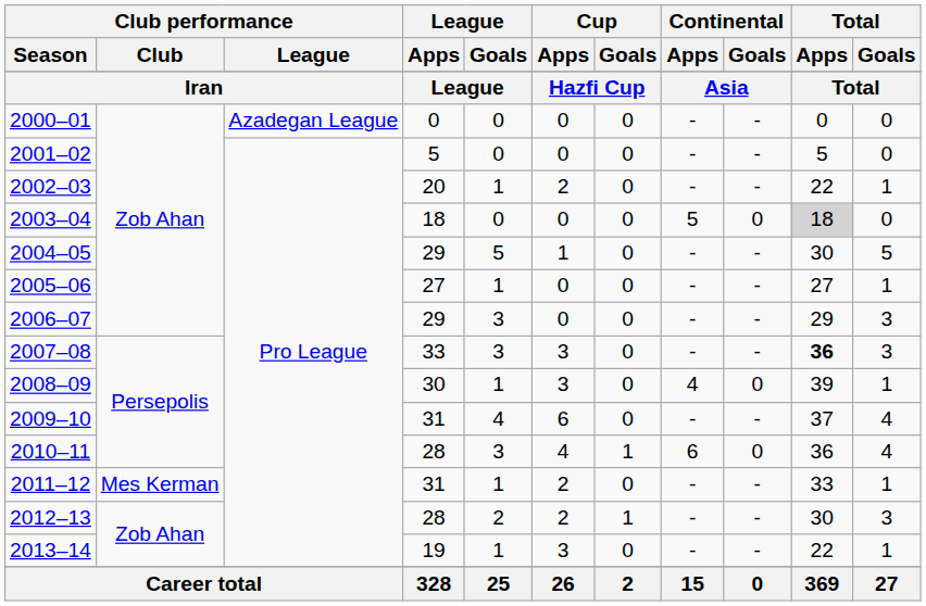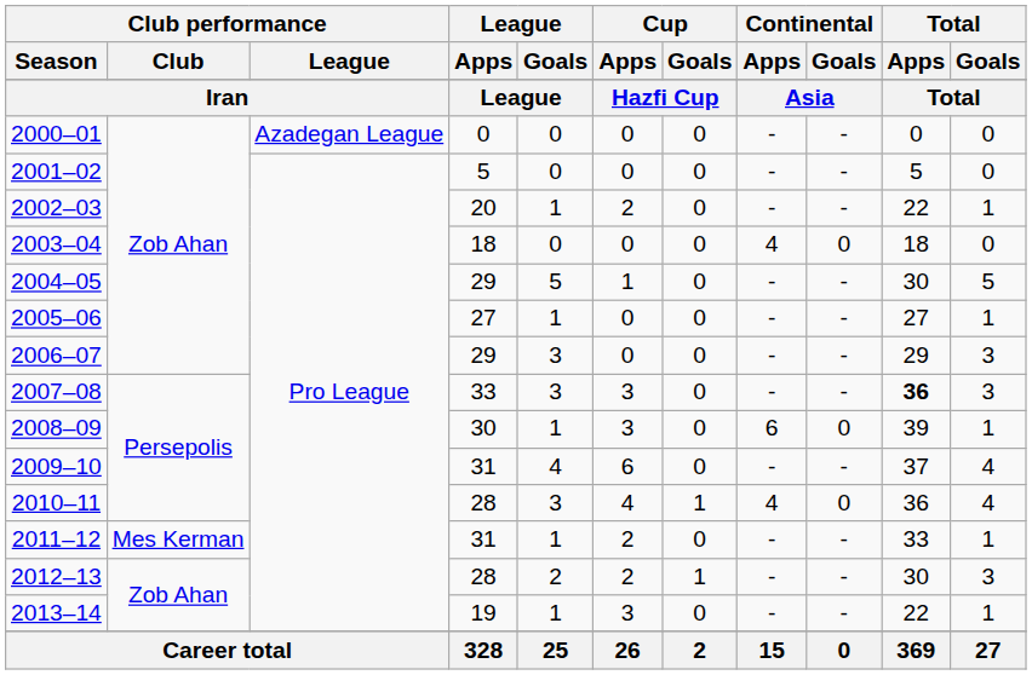2003–04 | Continental / Apps: 5 -> 4
2003–04 | Total / Apps: lightgrey background -> no background
2008–09 | Continental / Apps: 4 -> 6
2010–11 | Continental / Apps: 6 -> 4
